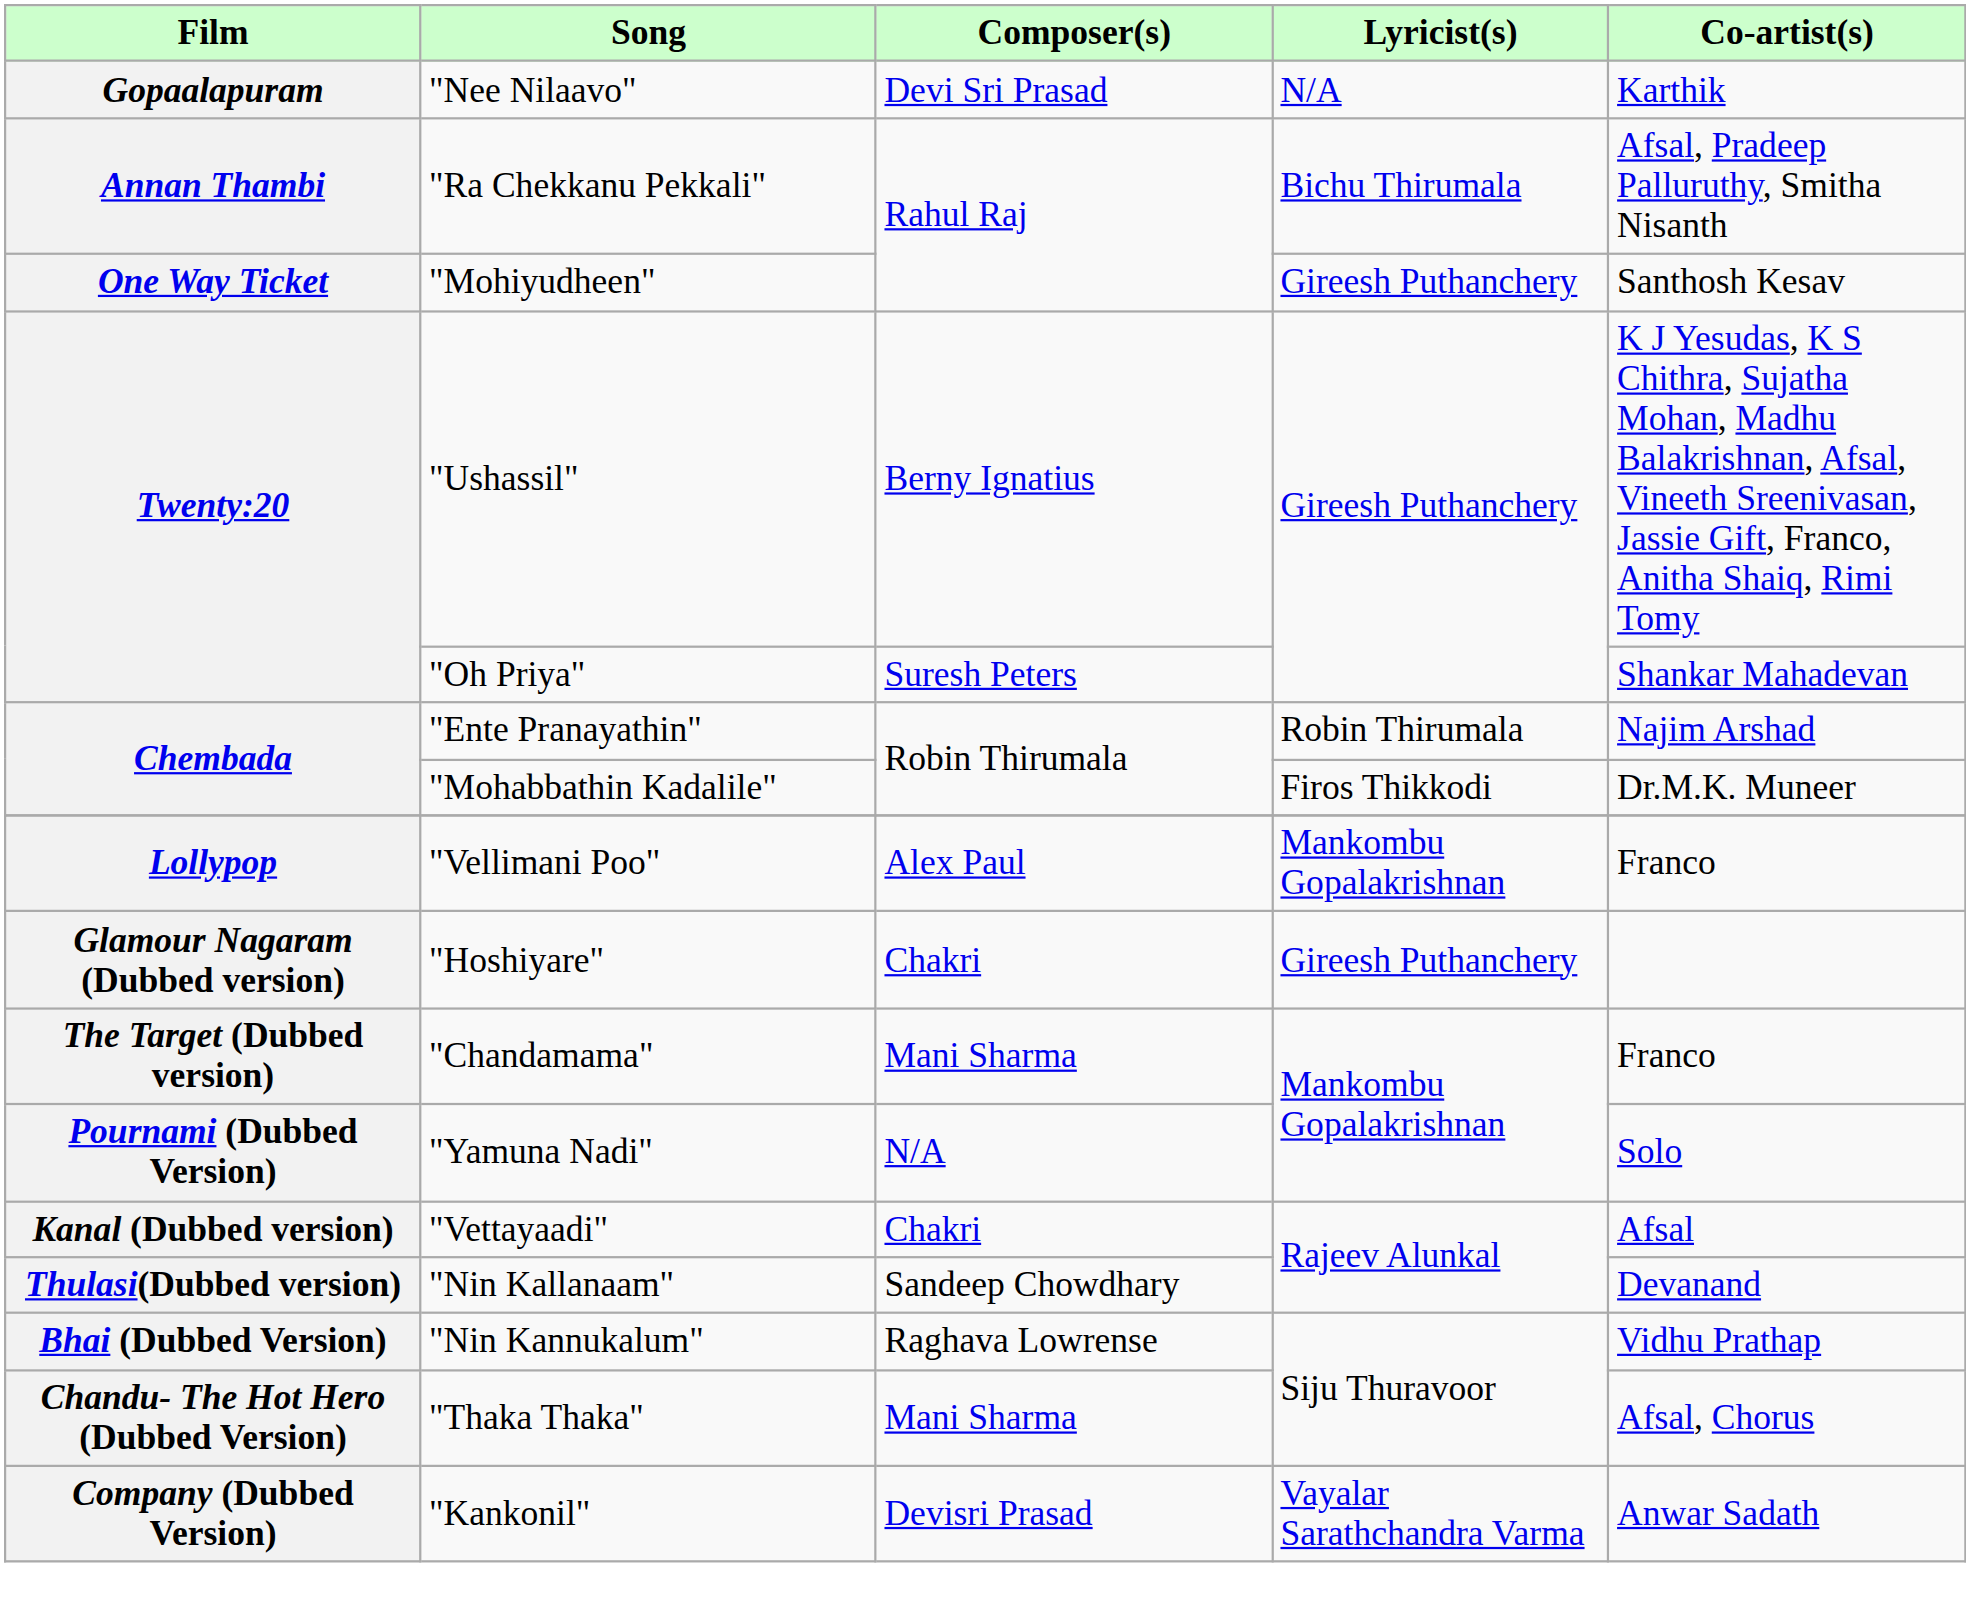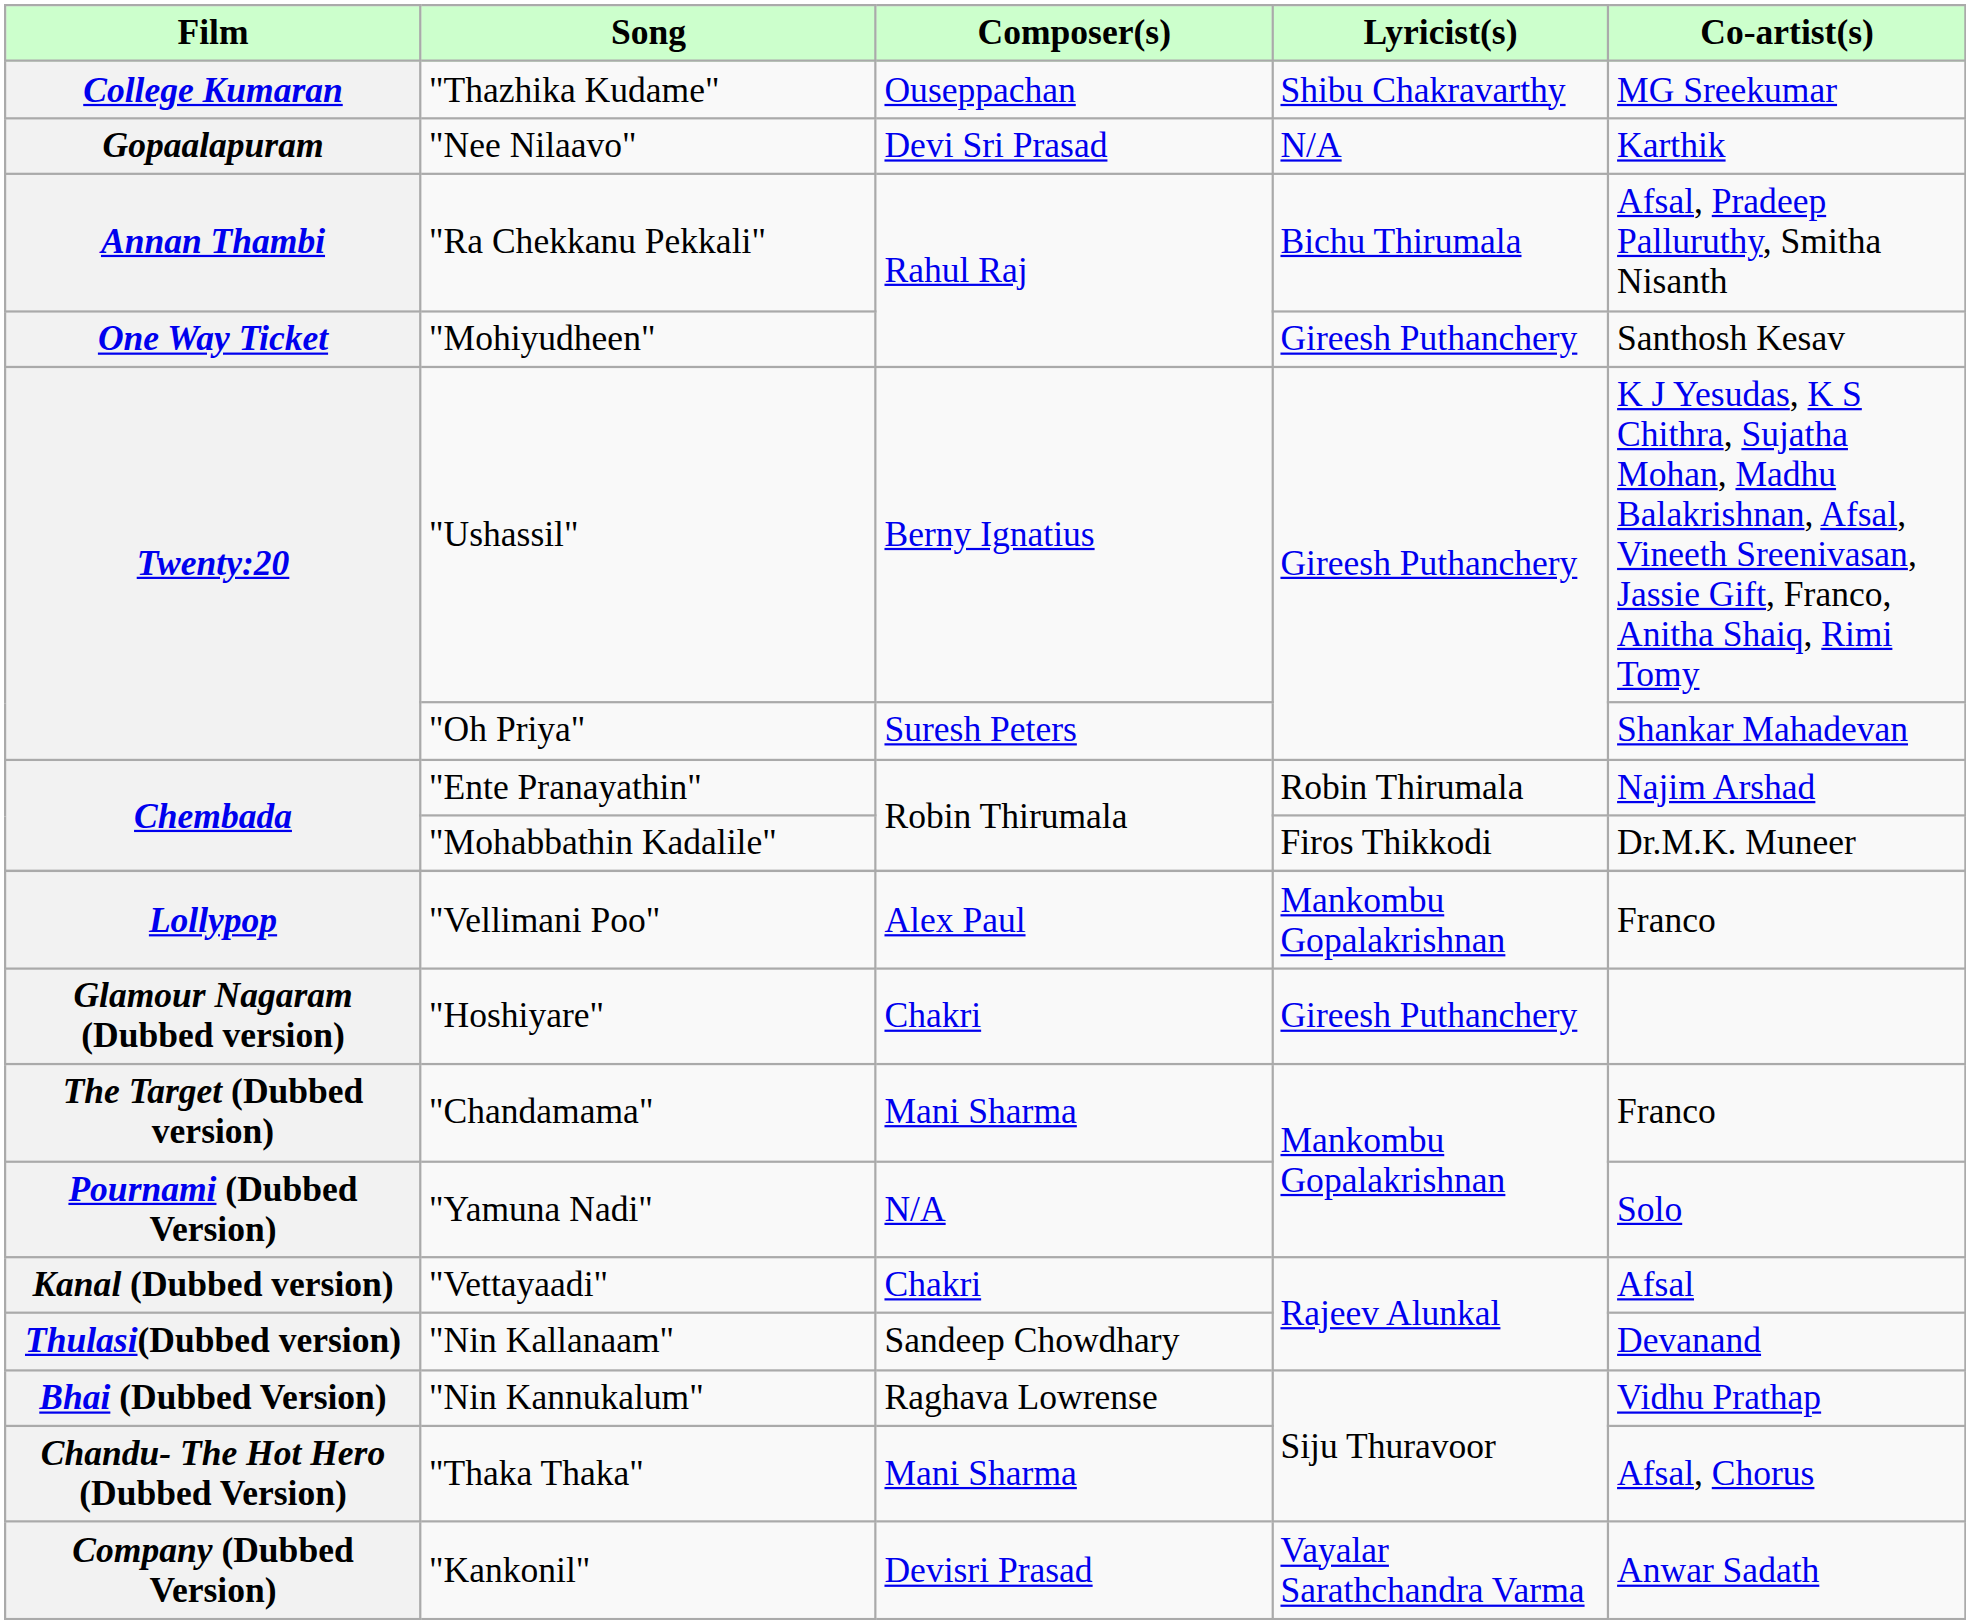+ row: College Kumaran | "Thazhika Kudame" | Ouseppachan | Shibu Chakravarthy | MG Sreekumar
